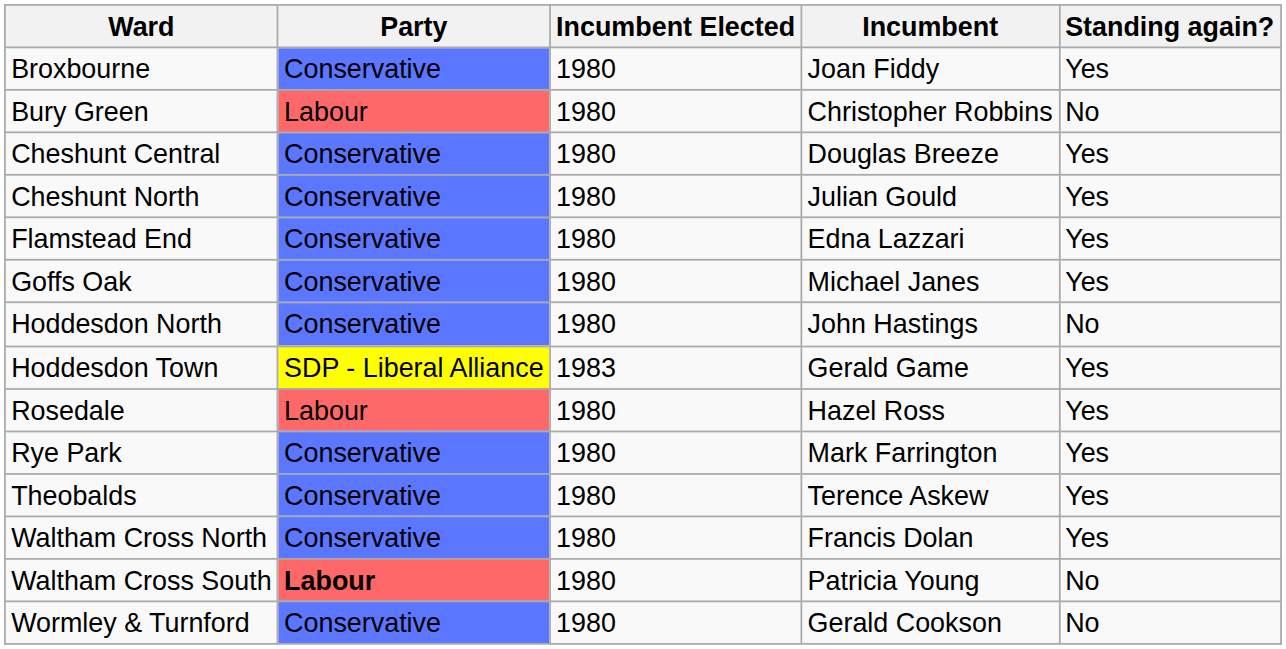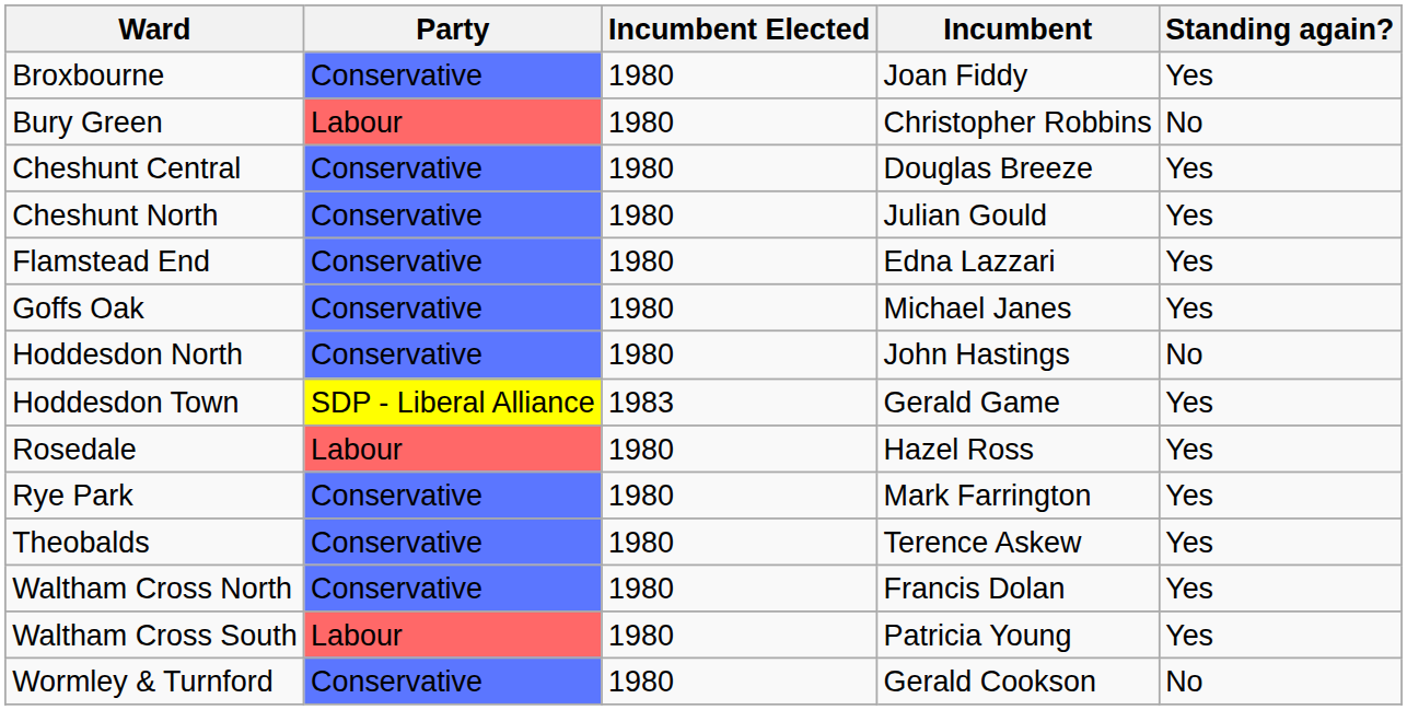Waltham Cross South | Party: bold -> normal
Waltham Cross South | Standing again?: No -> Yes
